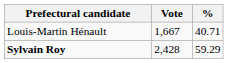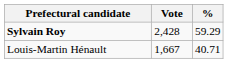rows swapped: Sylvain Roy <-> Louis-Martin Hénault
